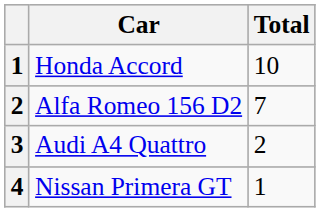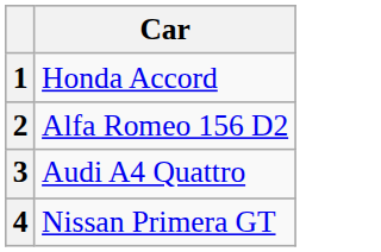- column: Total | 10 | 7 | 2 | 1
